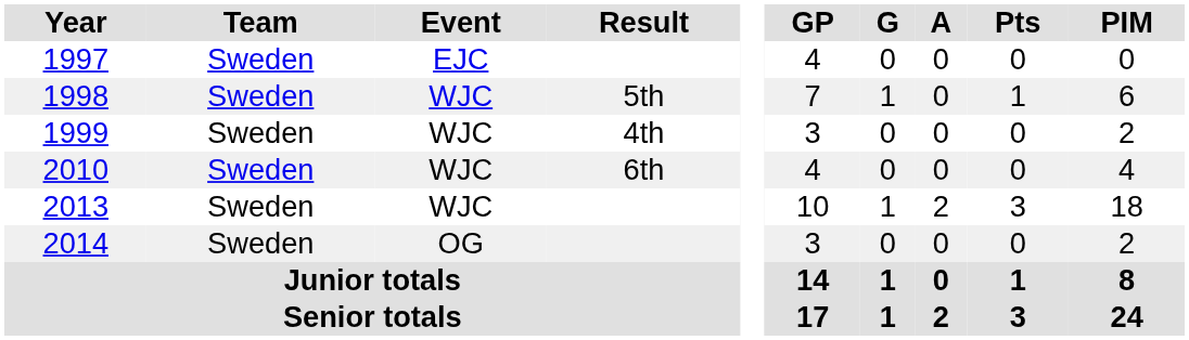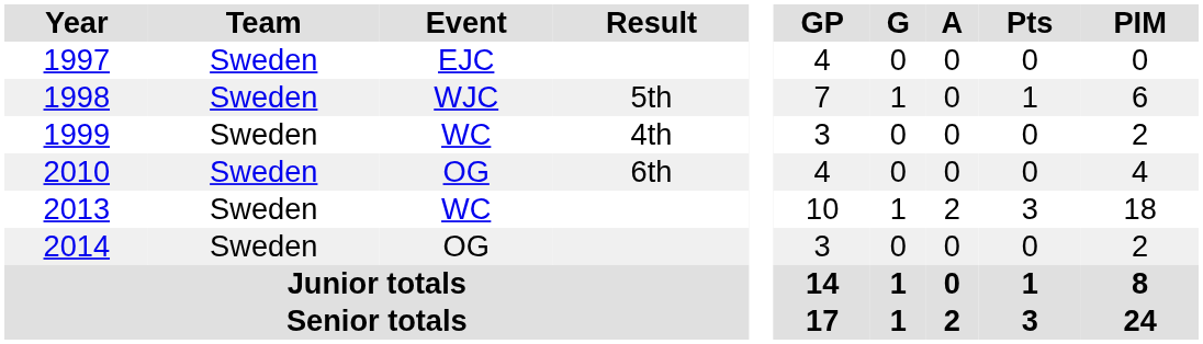1999 | Event: WJC -> WC
2010 | Event: WJC -> OG
2013 | Event: WJC -> WC
